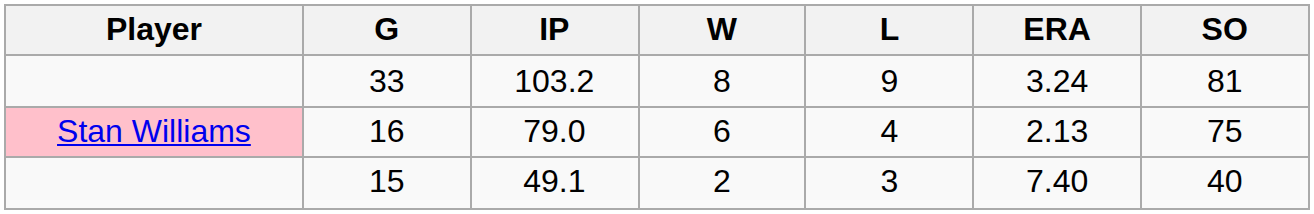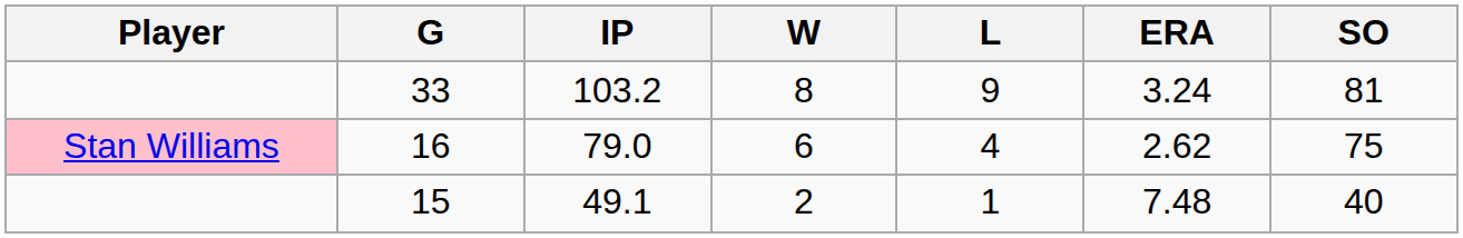16 | ERA: 2.13 -> 2.62
15 | L: 3 -> 1
15 | ERA: 7.40 -> 7.48
